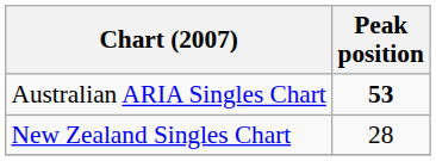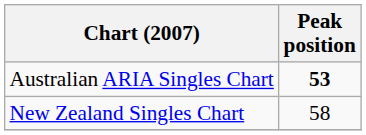New Zealand Singles Chart | Peak position: 28 -> 58
